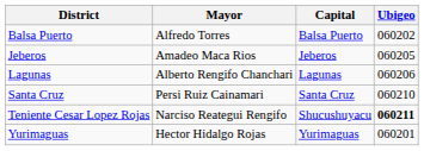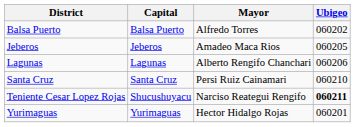columns swapped: Mayor <-> Capital
